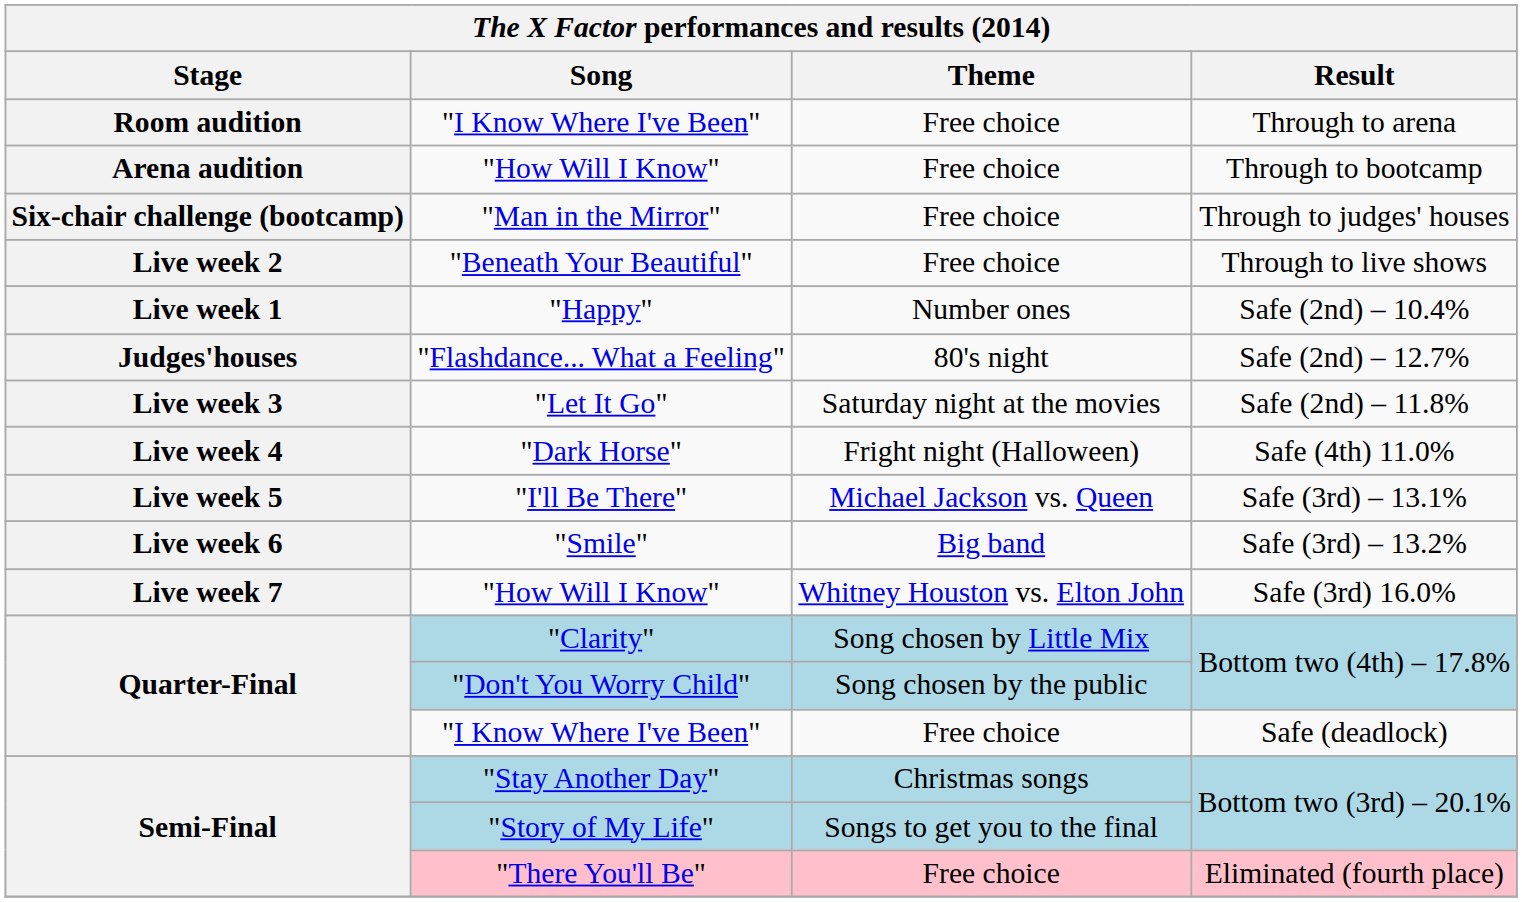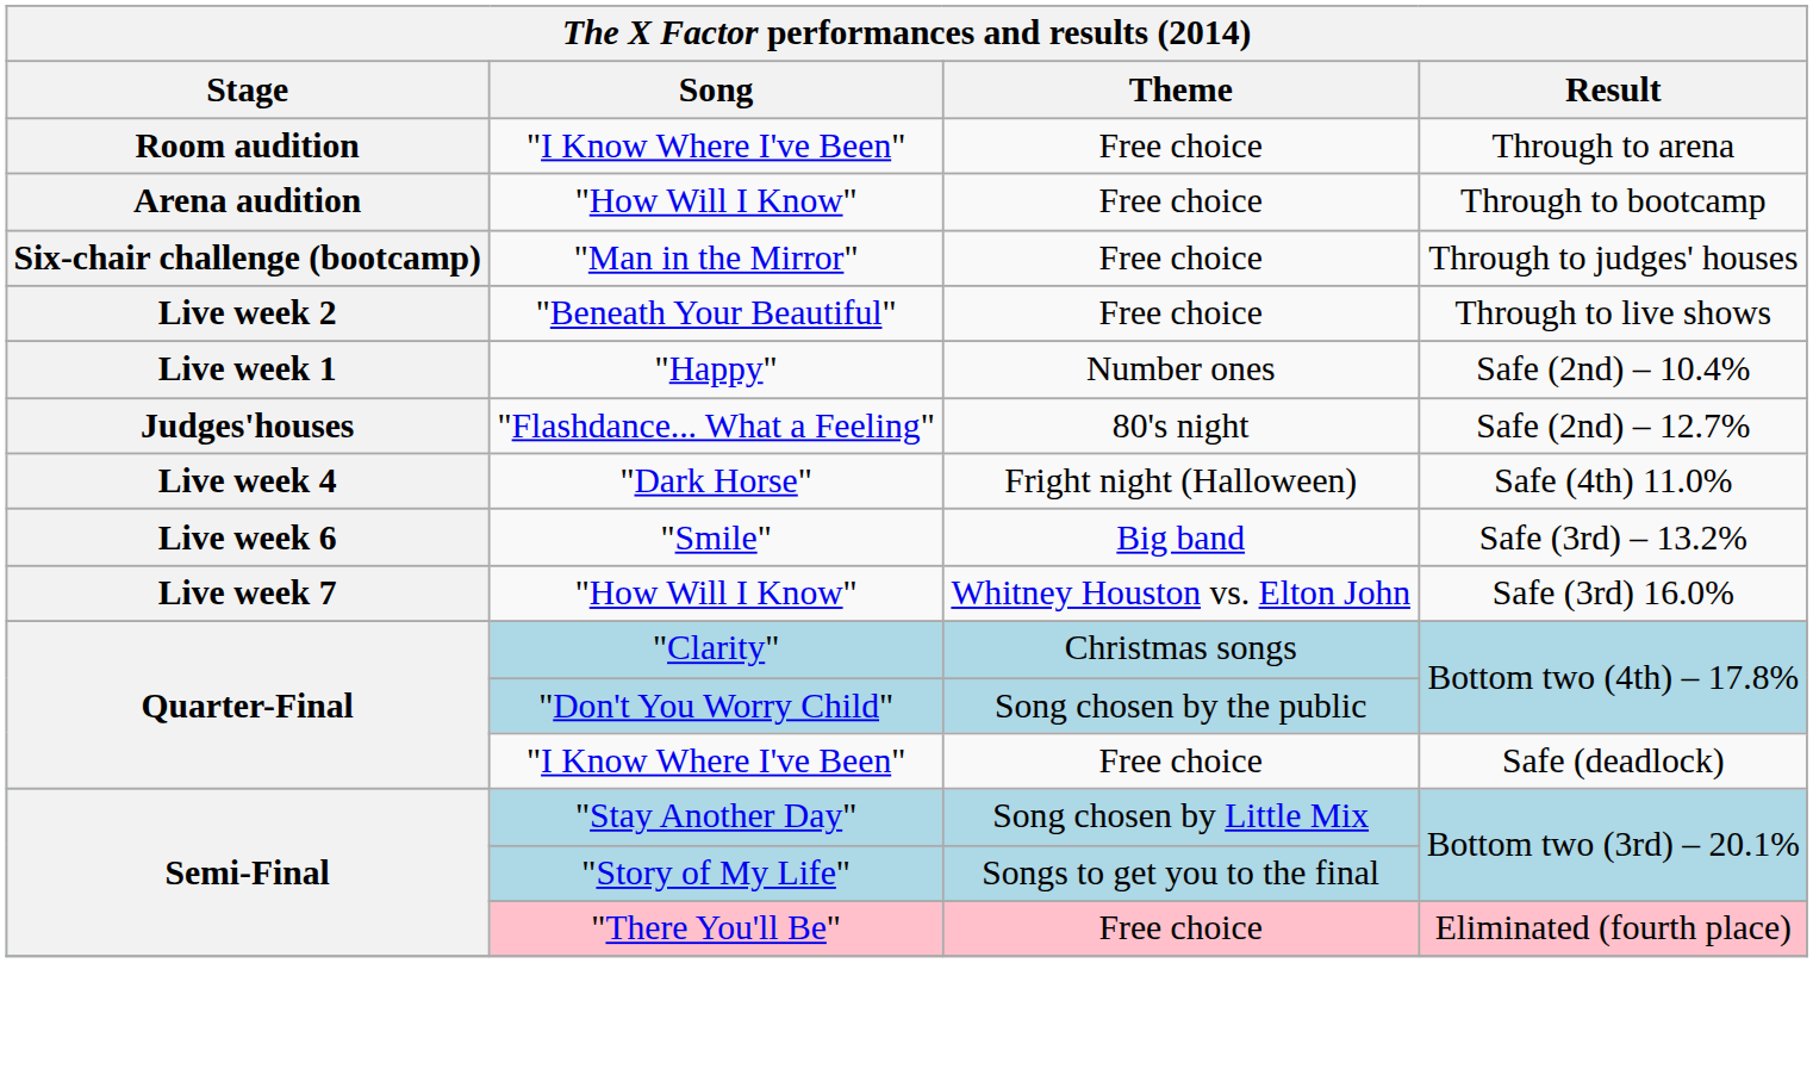- row: Live week 3 | "Let It Go" | Saturday night at the movies | Safe (2nd) – 11.8%
- row: Live week 5 | "I'll Be There" | Michael Jackson vs. Queen | Safe (3rd) – 13.1%
"Clarity" | Theme: Song chosen by Little Mix -> Christmas songs
"Stay Another Day" | Theme: Christmas songs -> Song chosen by Little Mix
